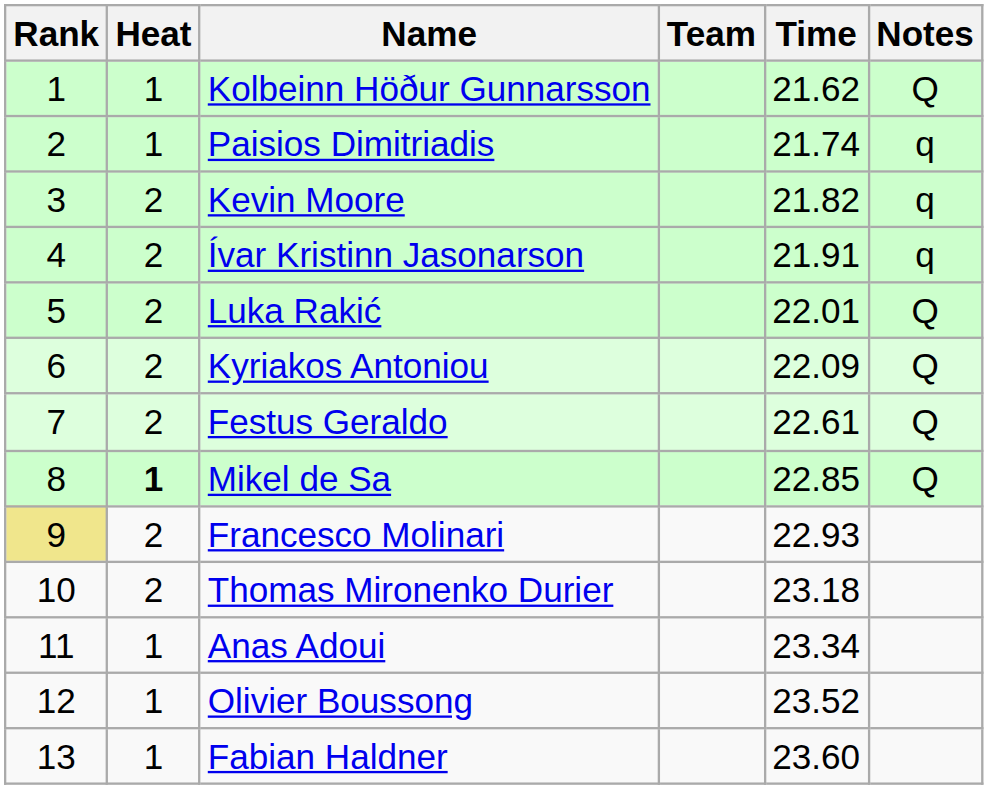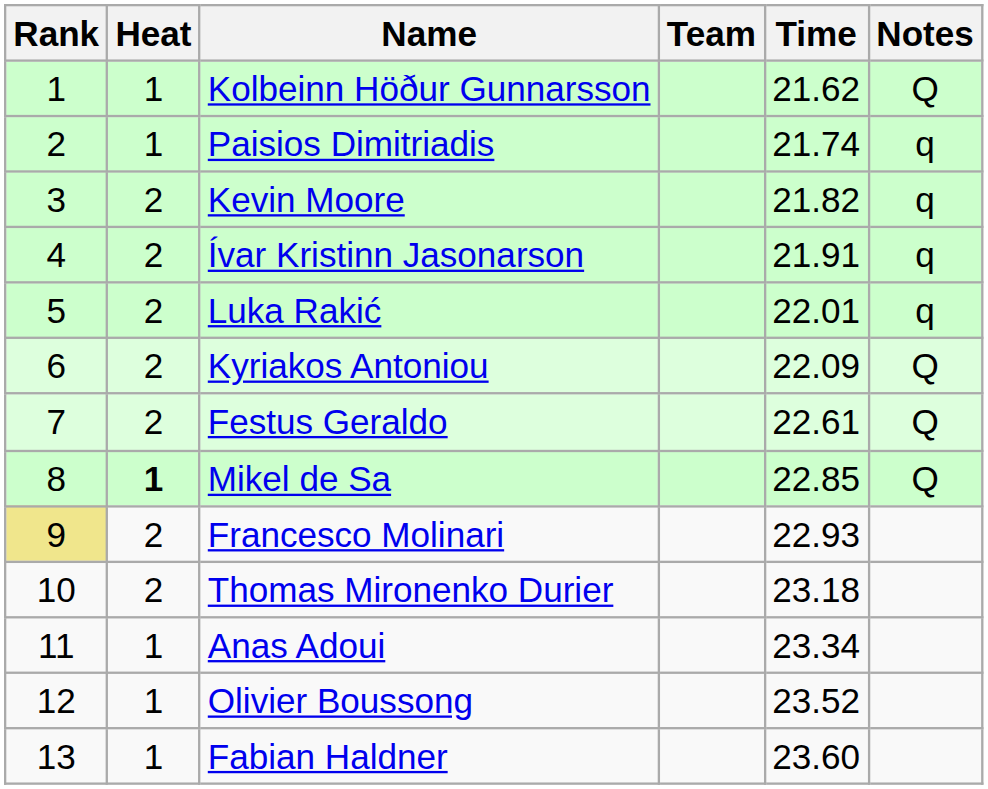Luka Rakić | Notes: Q -> q
